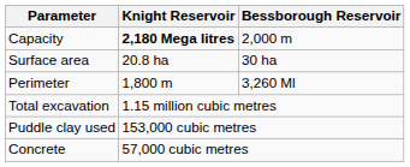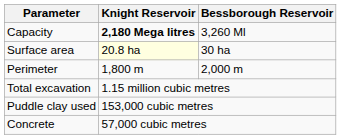Capacity | Bessborough Reservoir: 2,000 m -> 3,260 Ml
Surface area | Knight Reservoir: no background -> lightyellow background
Perimeter | Bessborough Reservoir: 3,260 Ml -> 2,000 m
